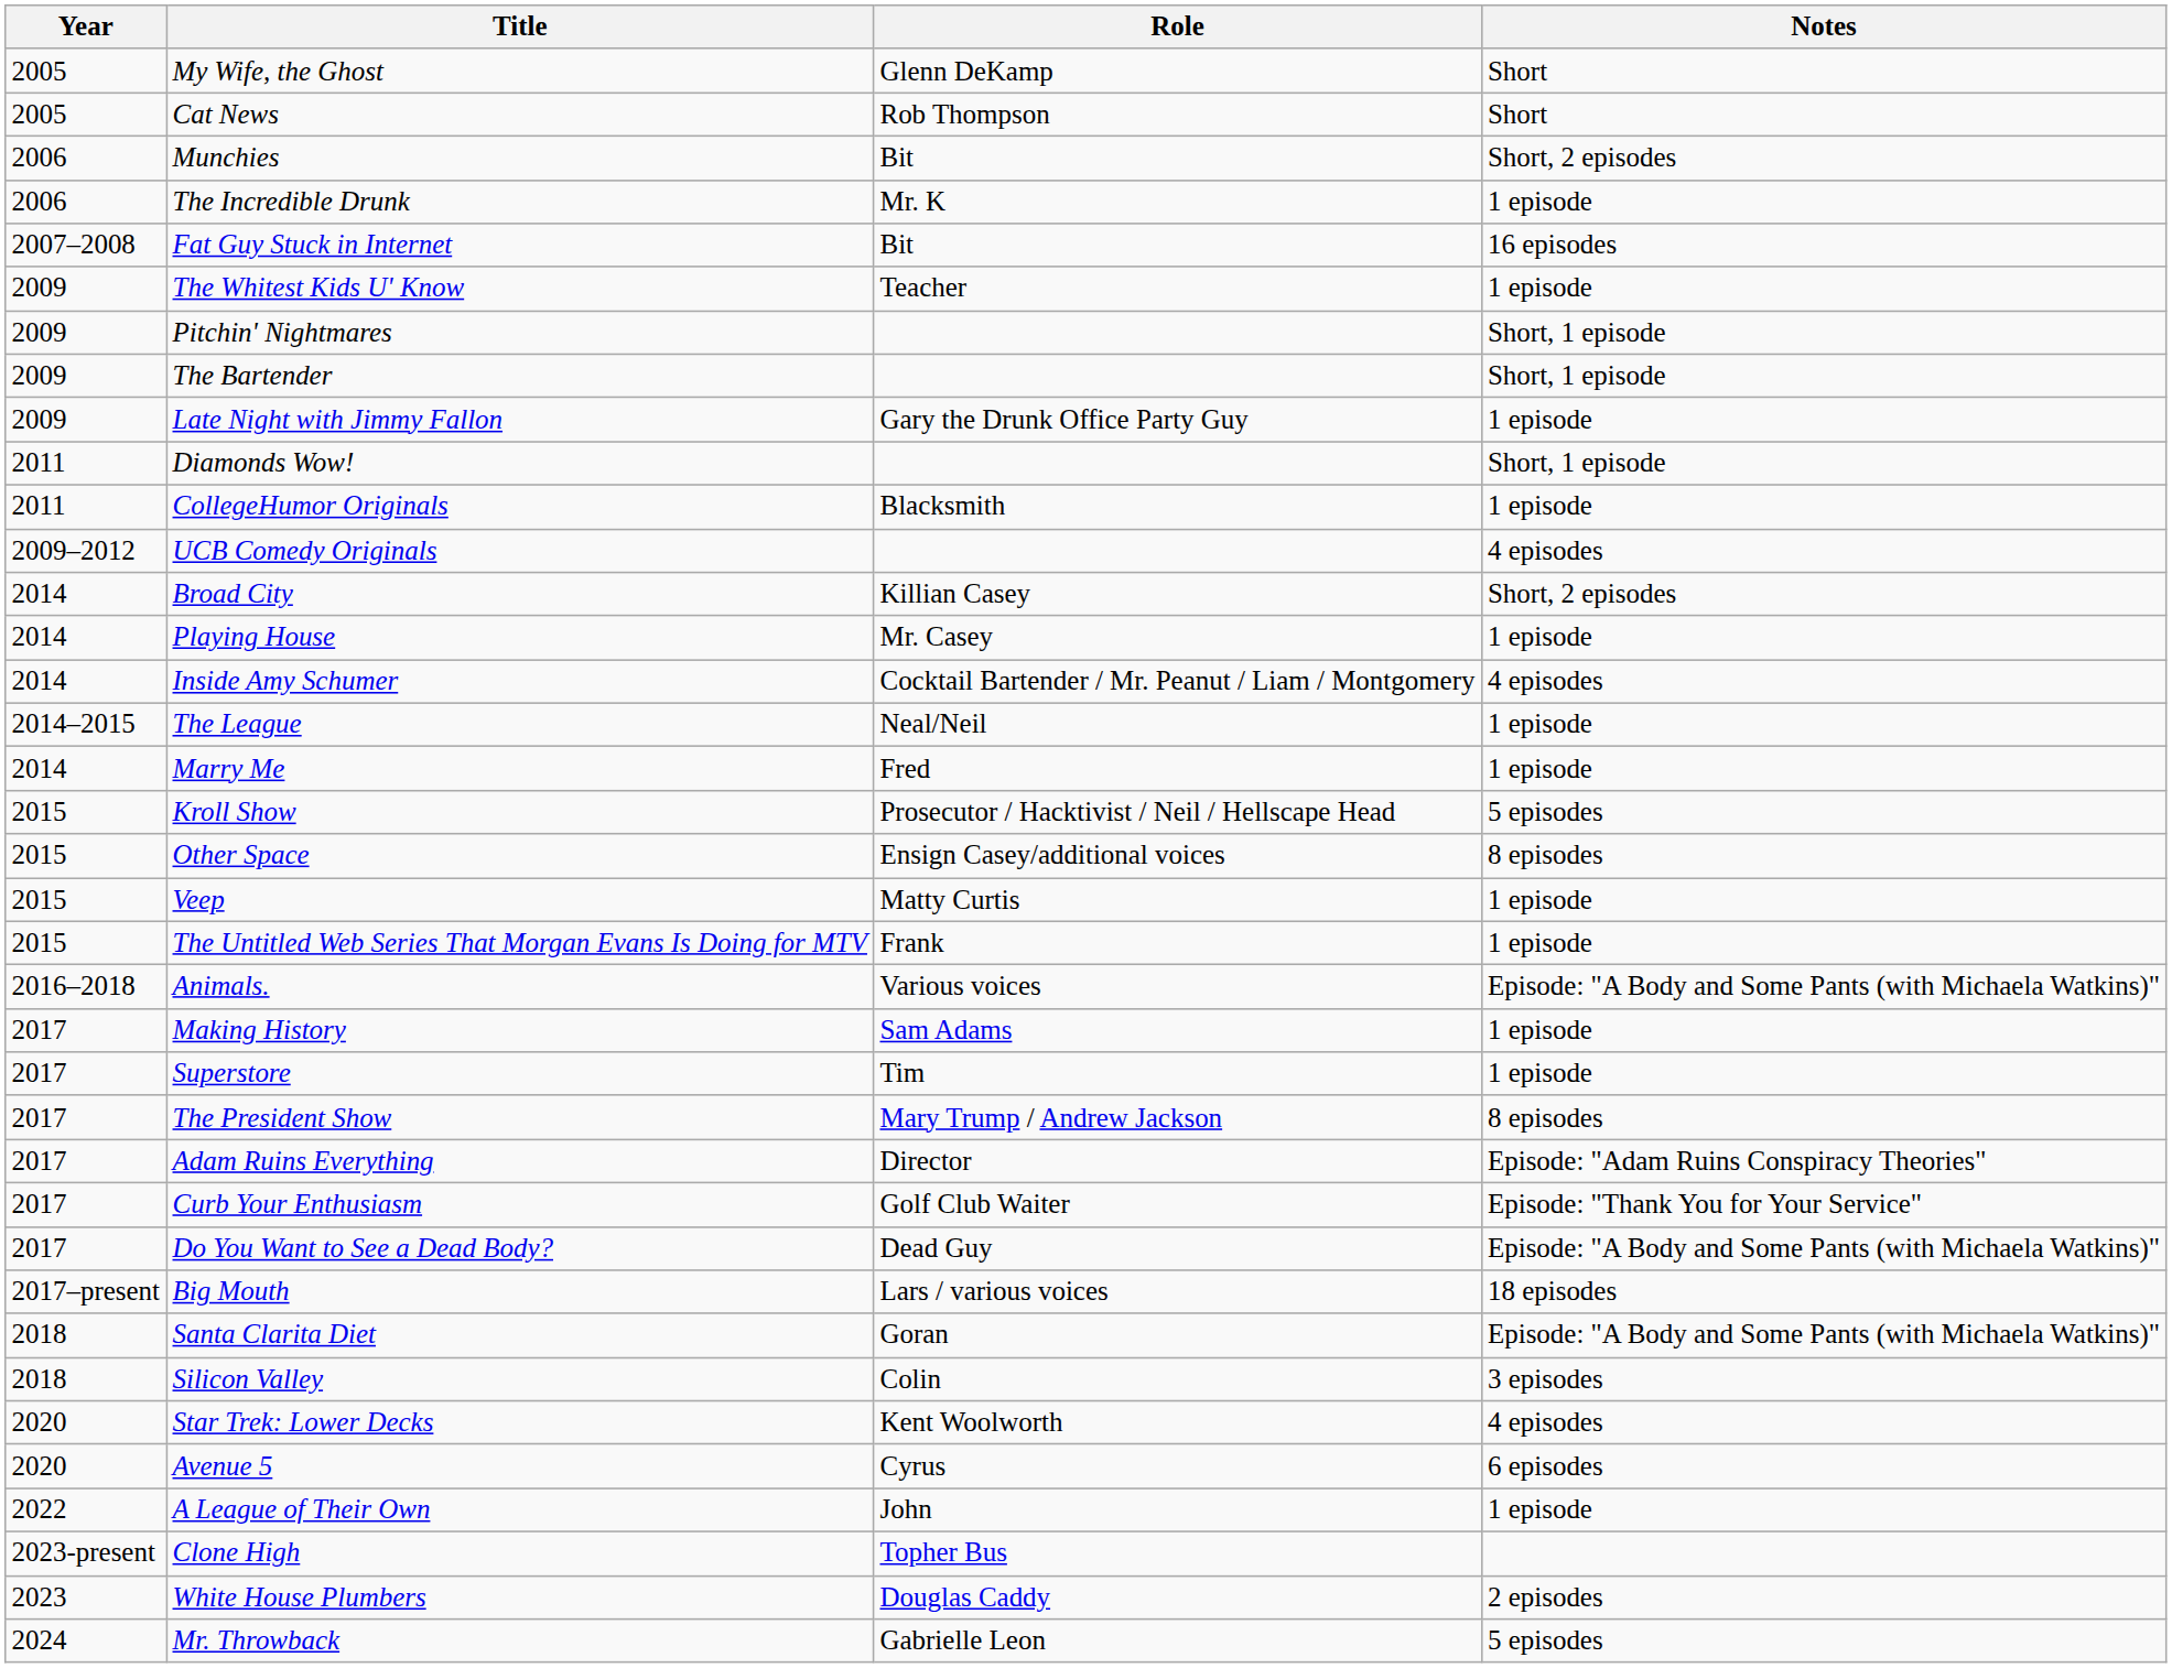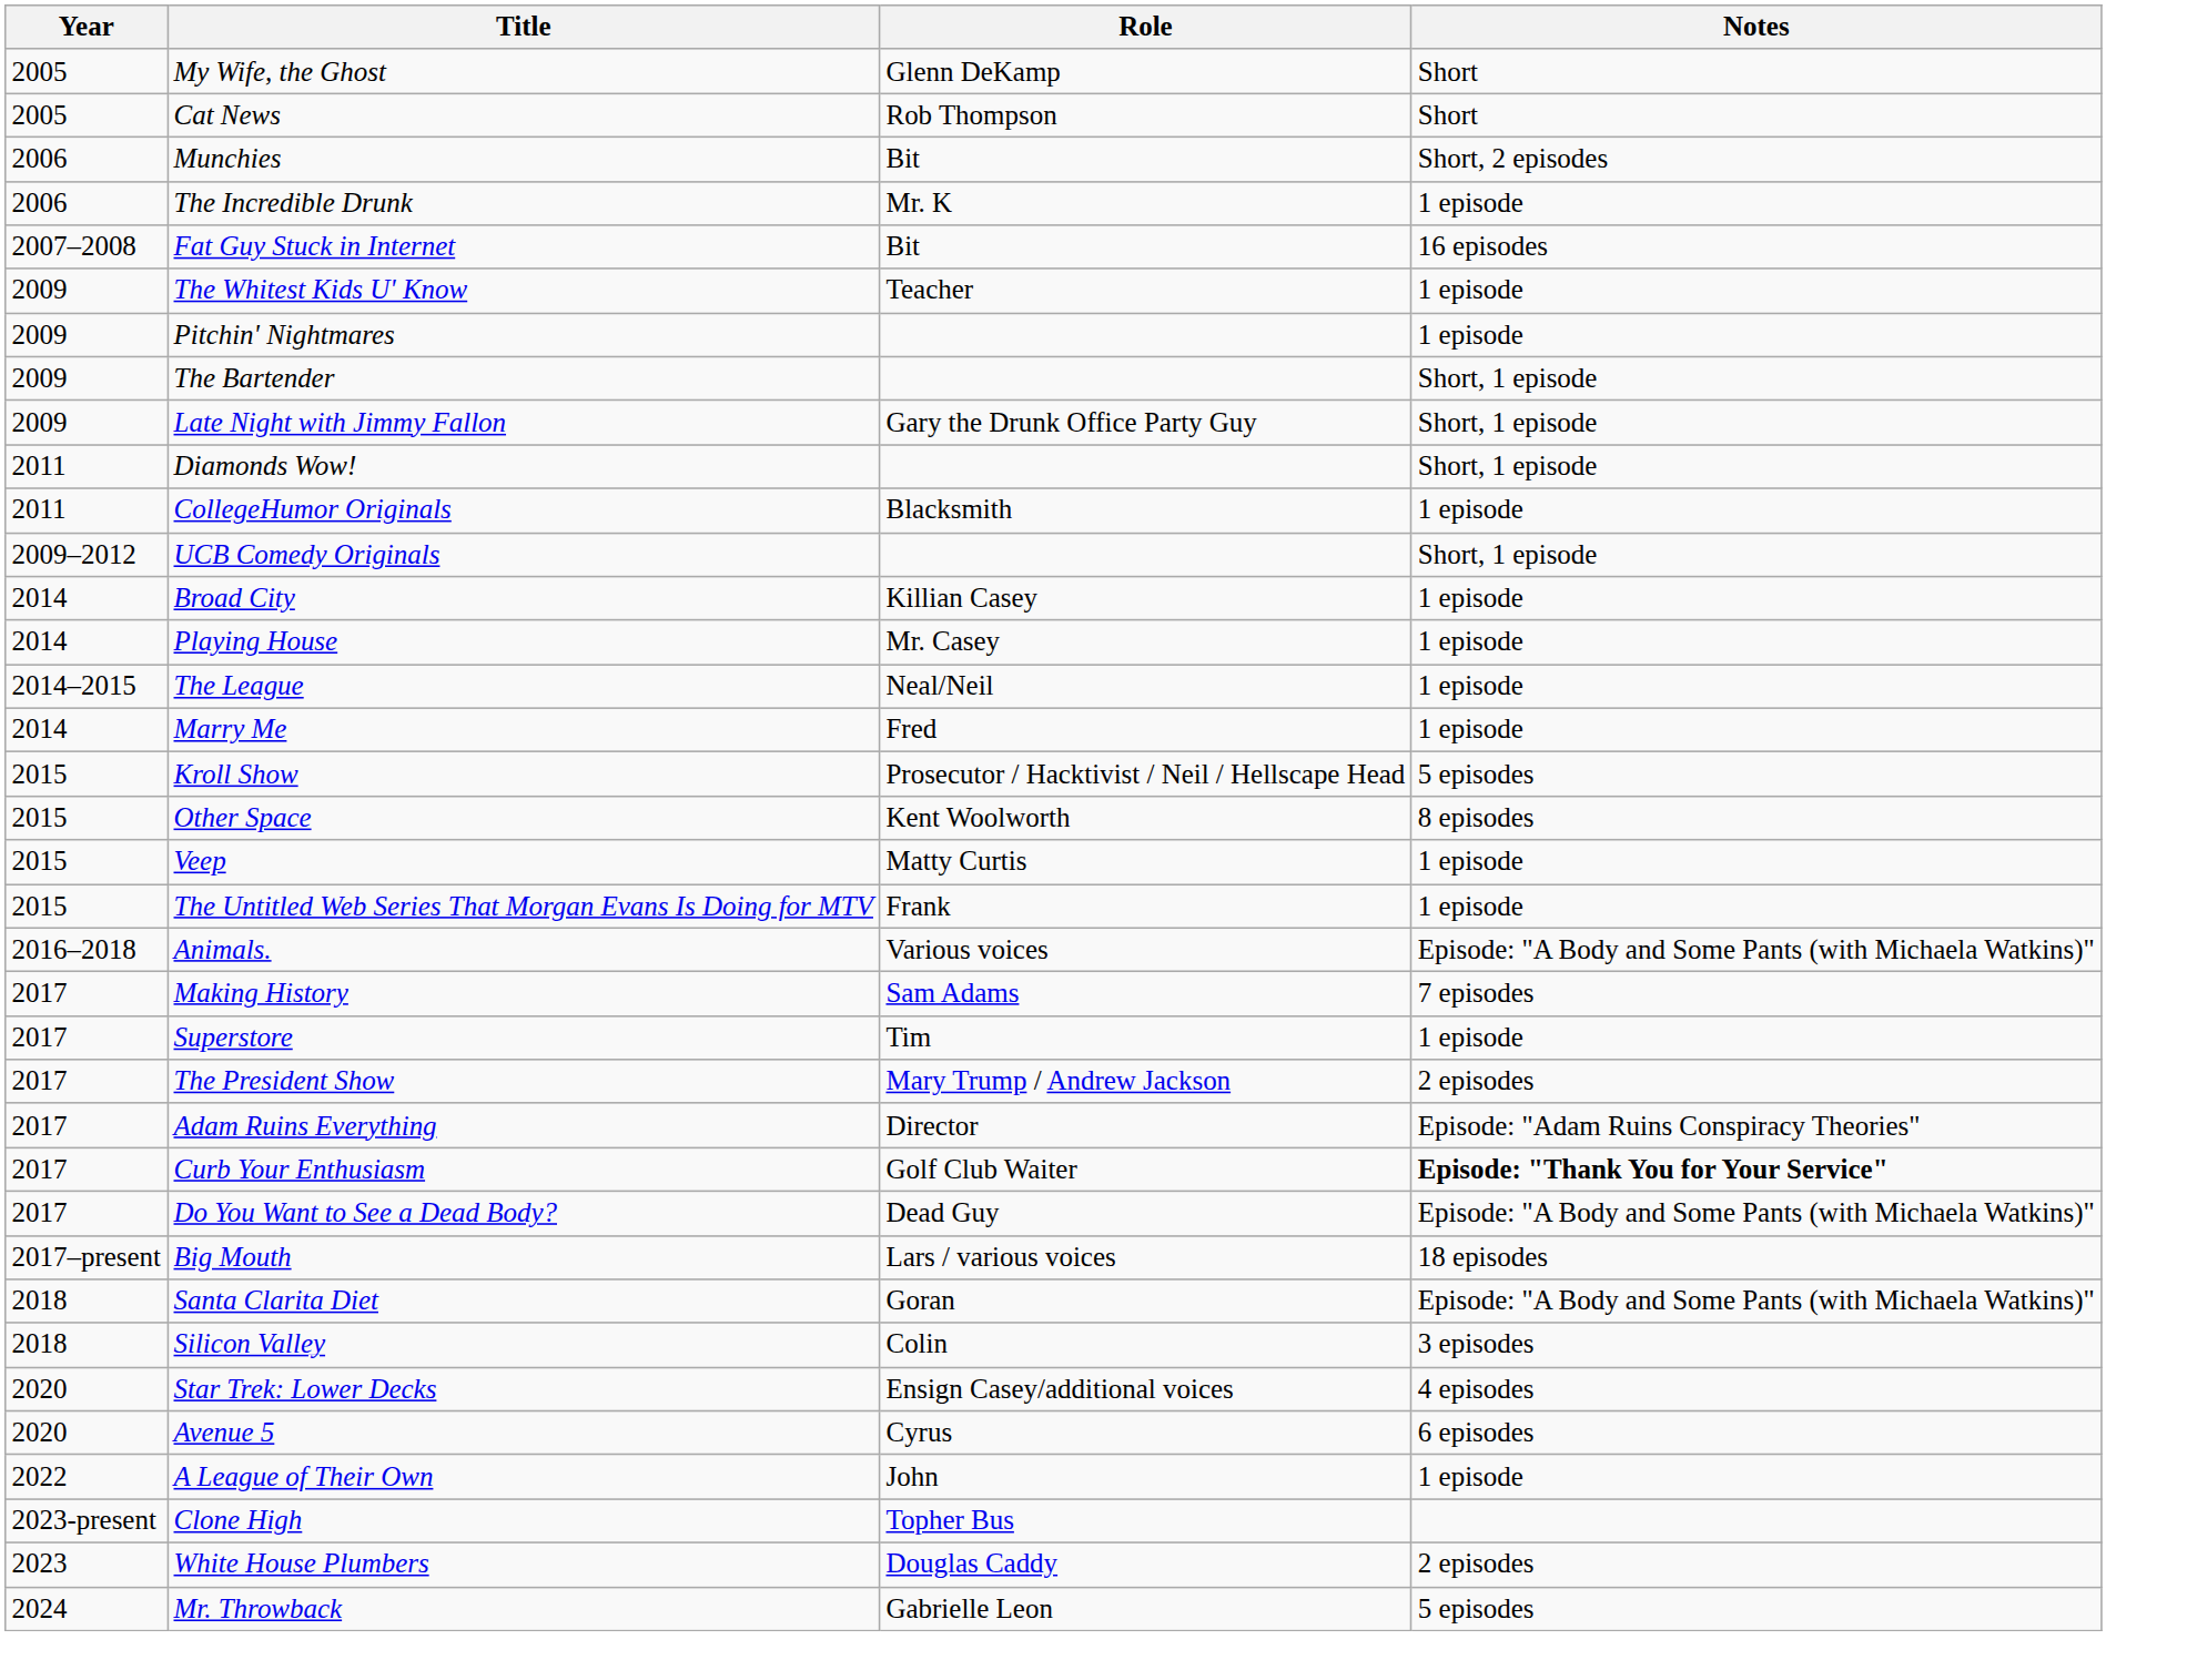Pitchin' Nightmares | Notes: Short, 1 episode -> 1 episode
Late Night with Jimmy Fallon | Notes: 1 episode -> Short, 1 episode
UCB Comedy Originals | Notes: 4 episodes -> Short, 1 episode
Broad City | Notes: Short, 2 episodes -> 1 episode
- row: 2014 | Inside Amy Schumer | Cocktail Bartender / Mr. Peanut / Liam / Montgomery | 4 episodes
Other Space | Role: Ensign Casey/additional voices -> Kent Woolworth
Making History | Notes: 1 episode -> 7 episodes
The President Show | Notes: 8 episodes -> 2 episodes
Curb Your Enthusiasm | Notes: normal -> bold
Star Trek: Lower Decks | Role: Kent Woolworth -> Ensign Casey/additional voices
